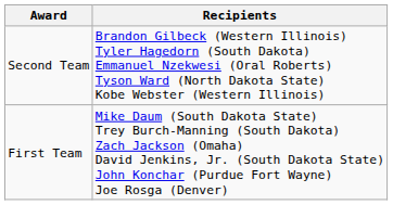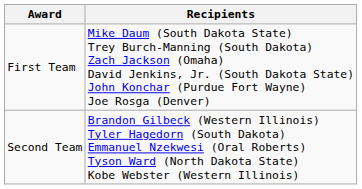rows swapped: First Team <-> Second Team
